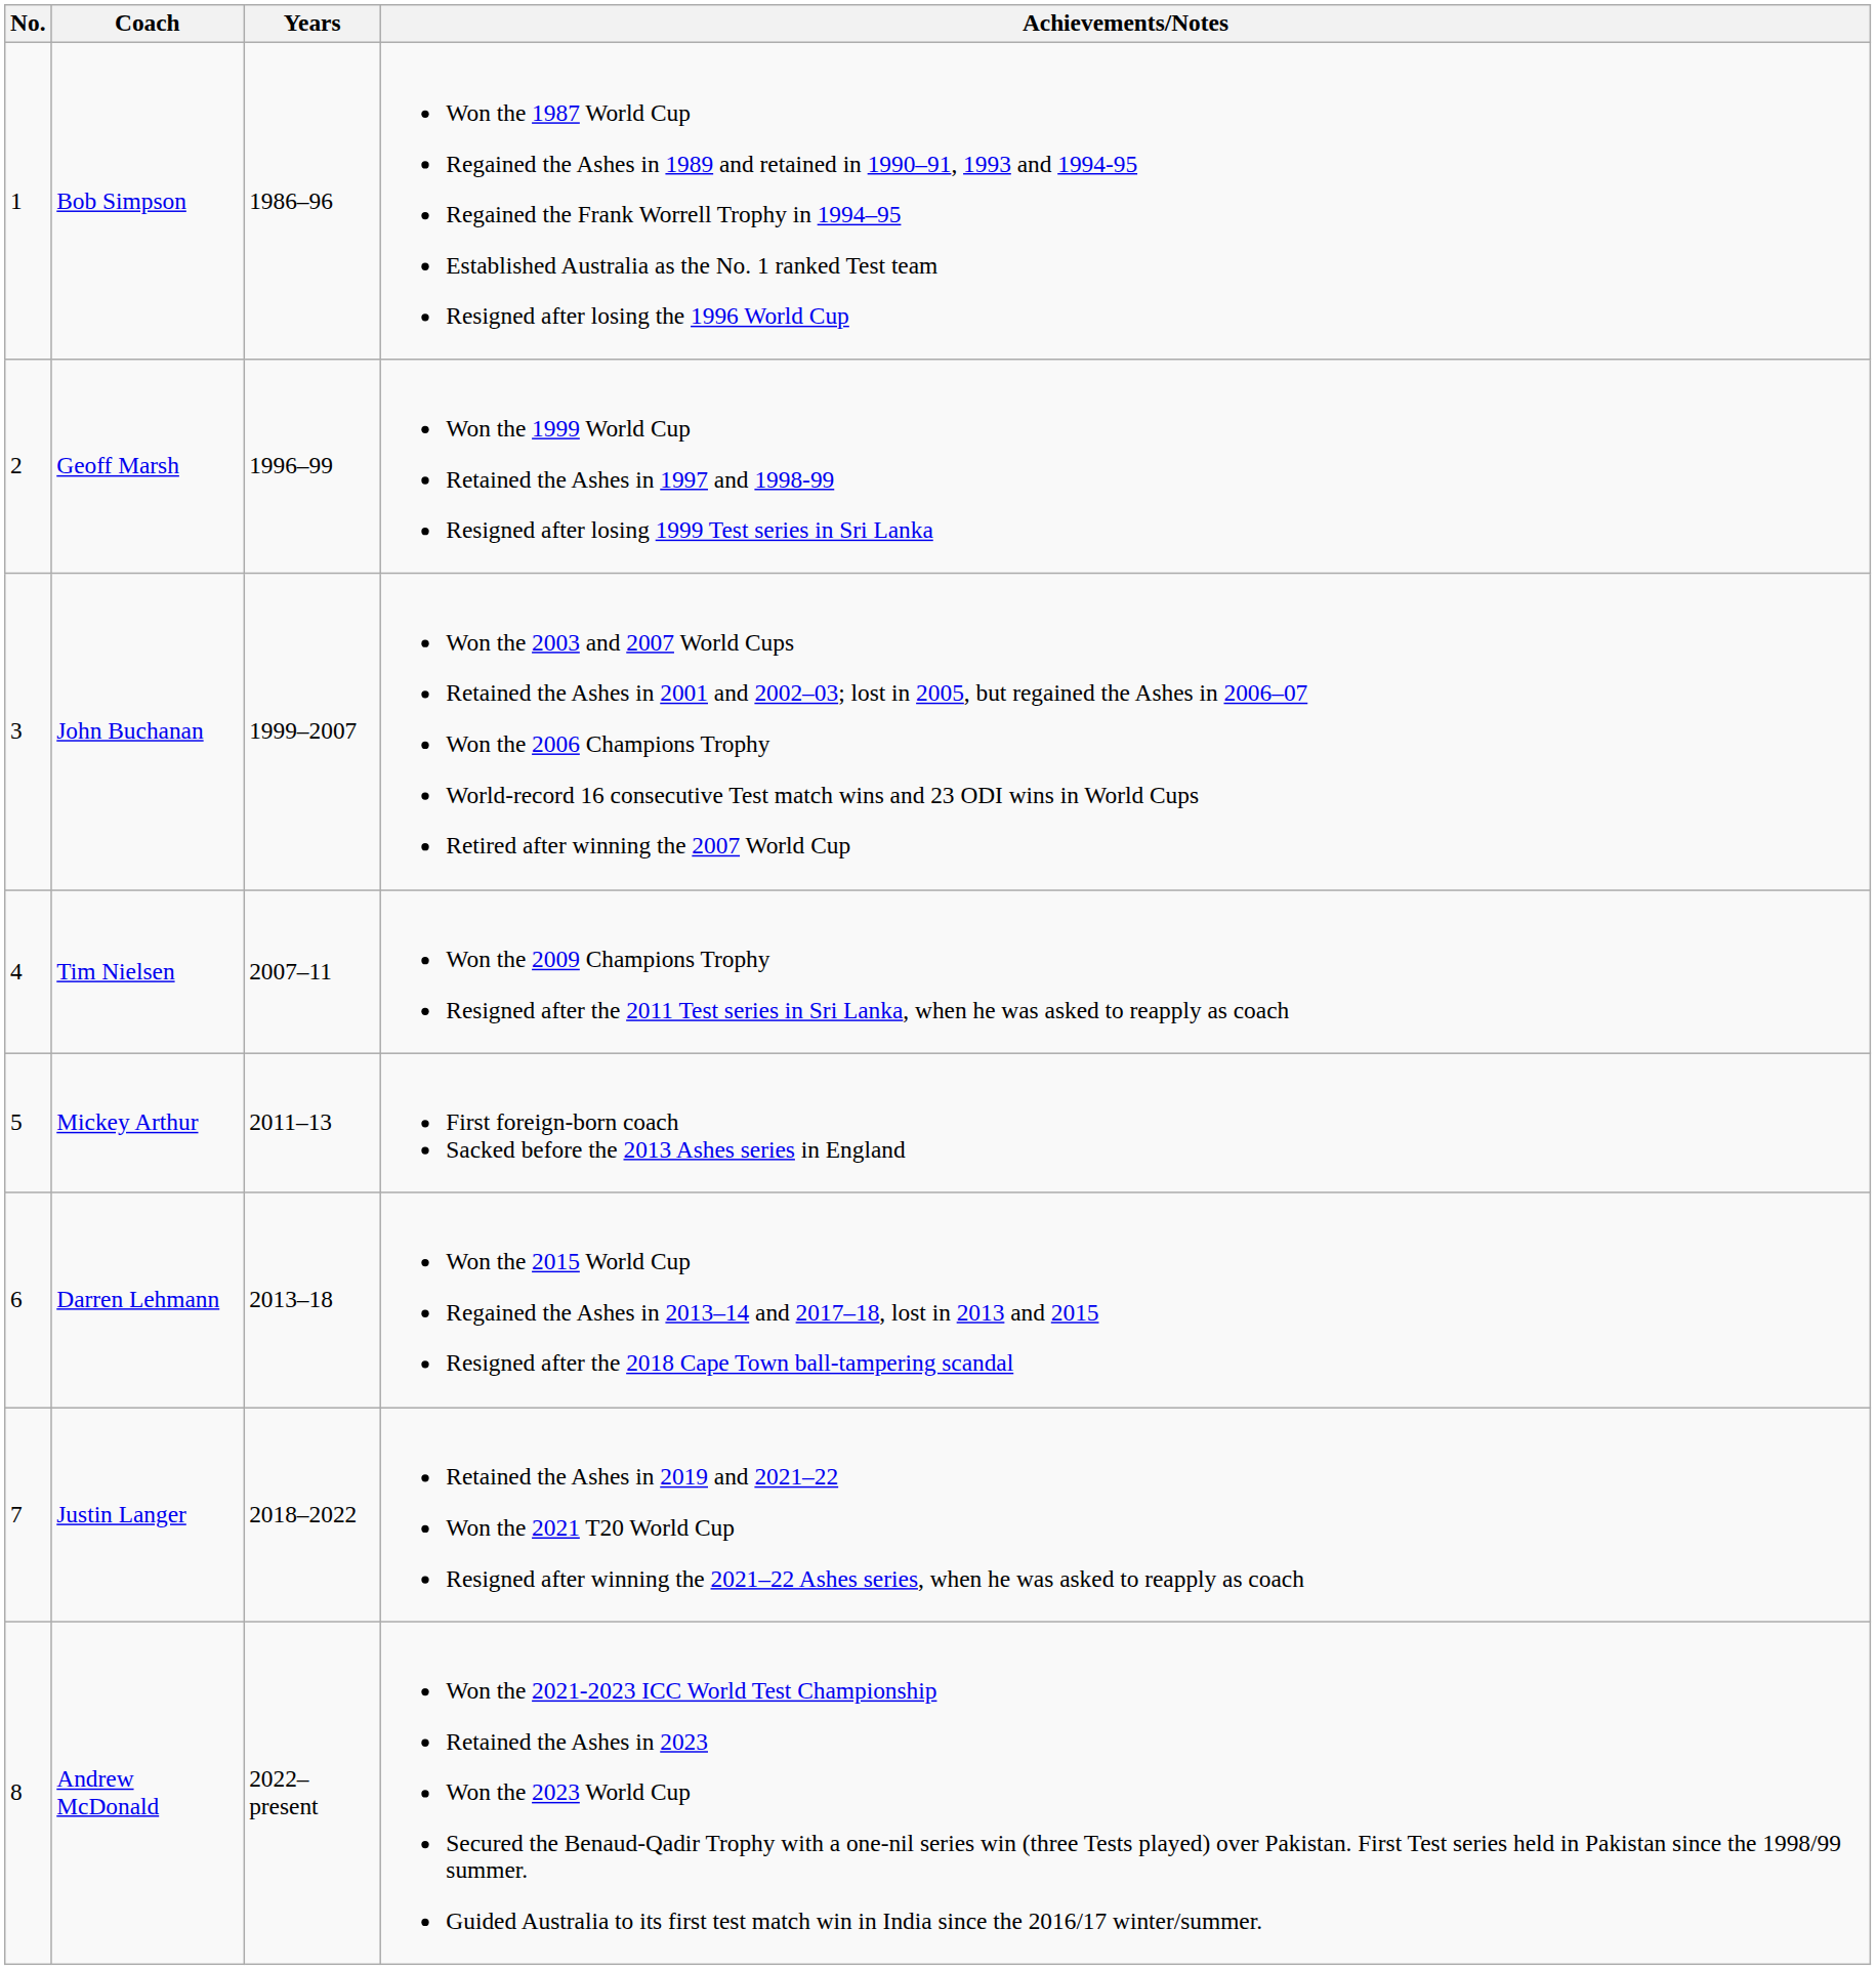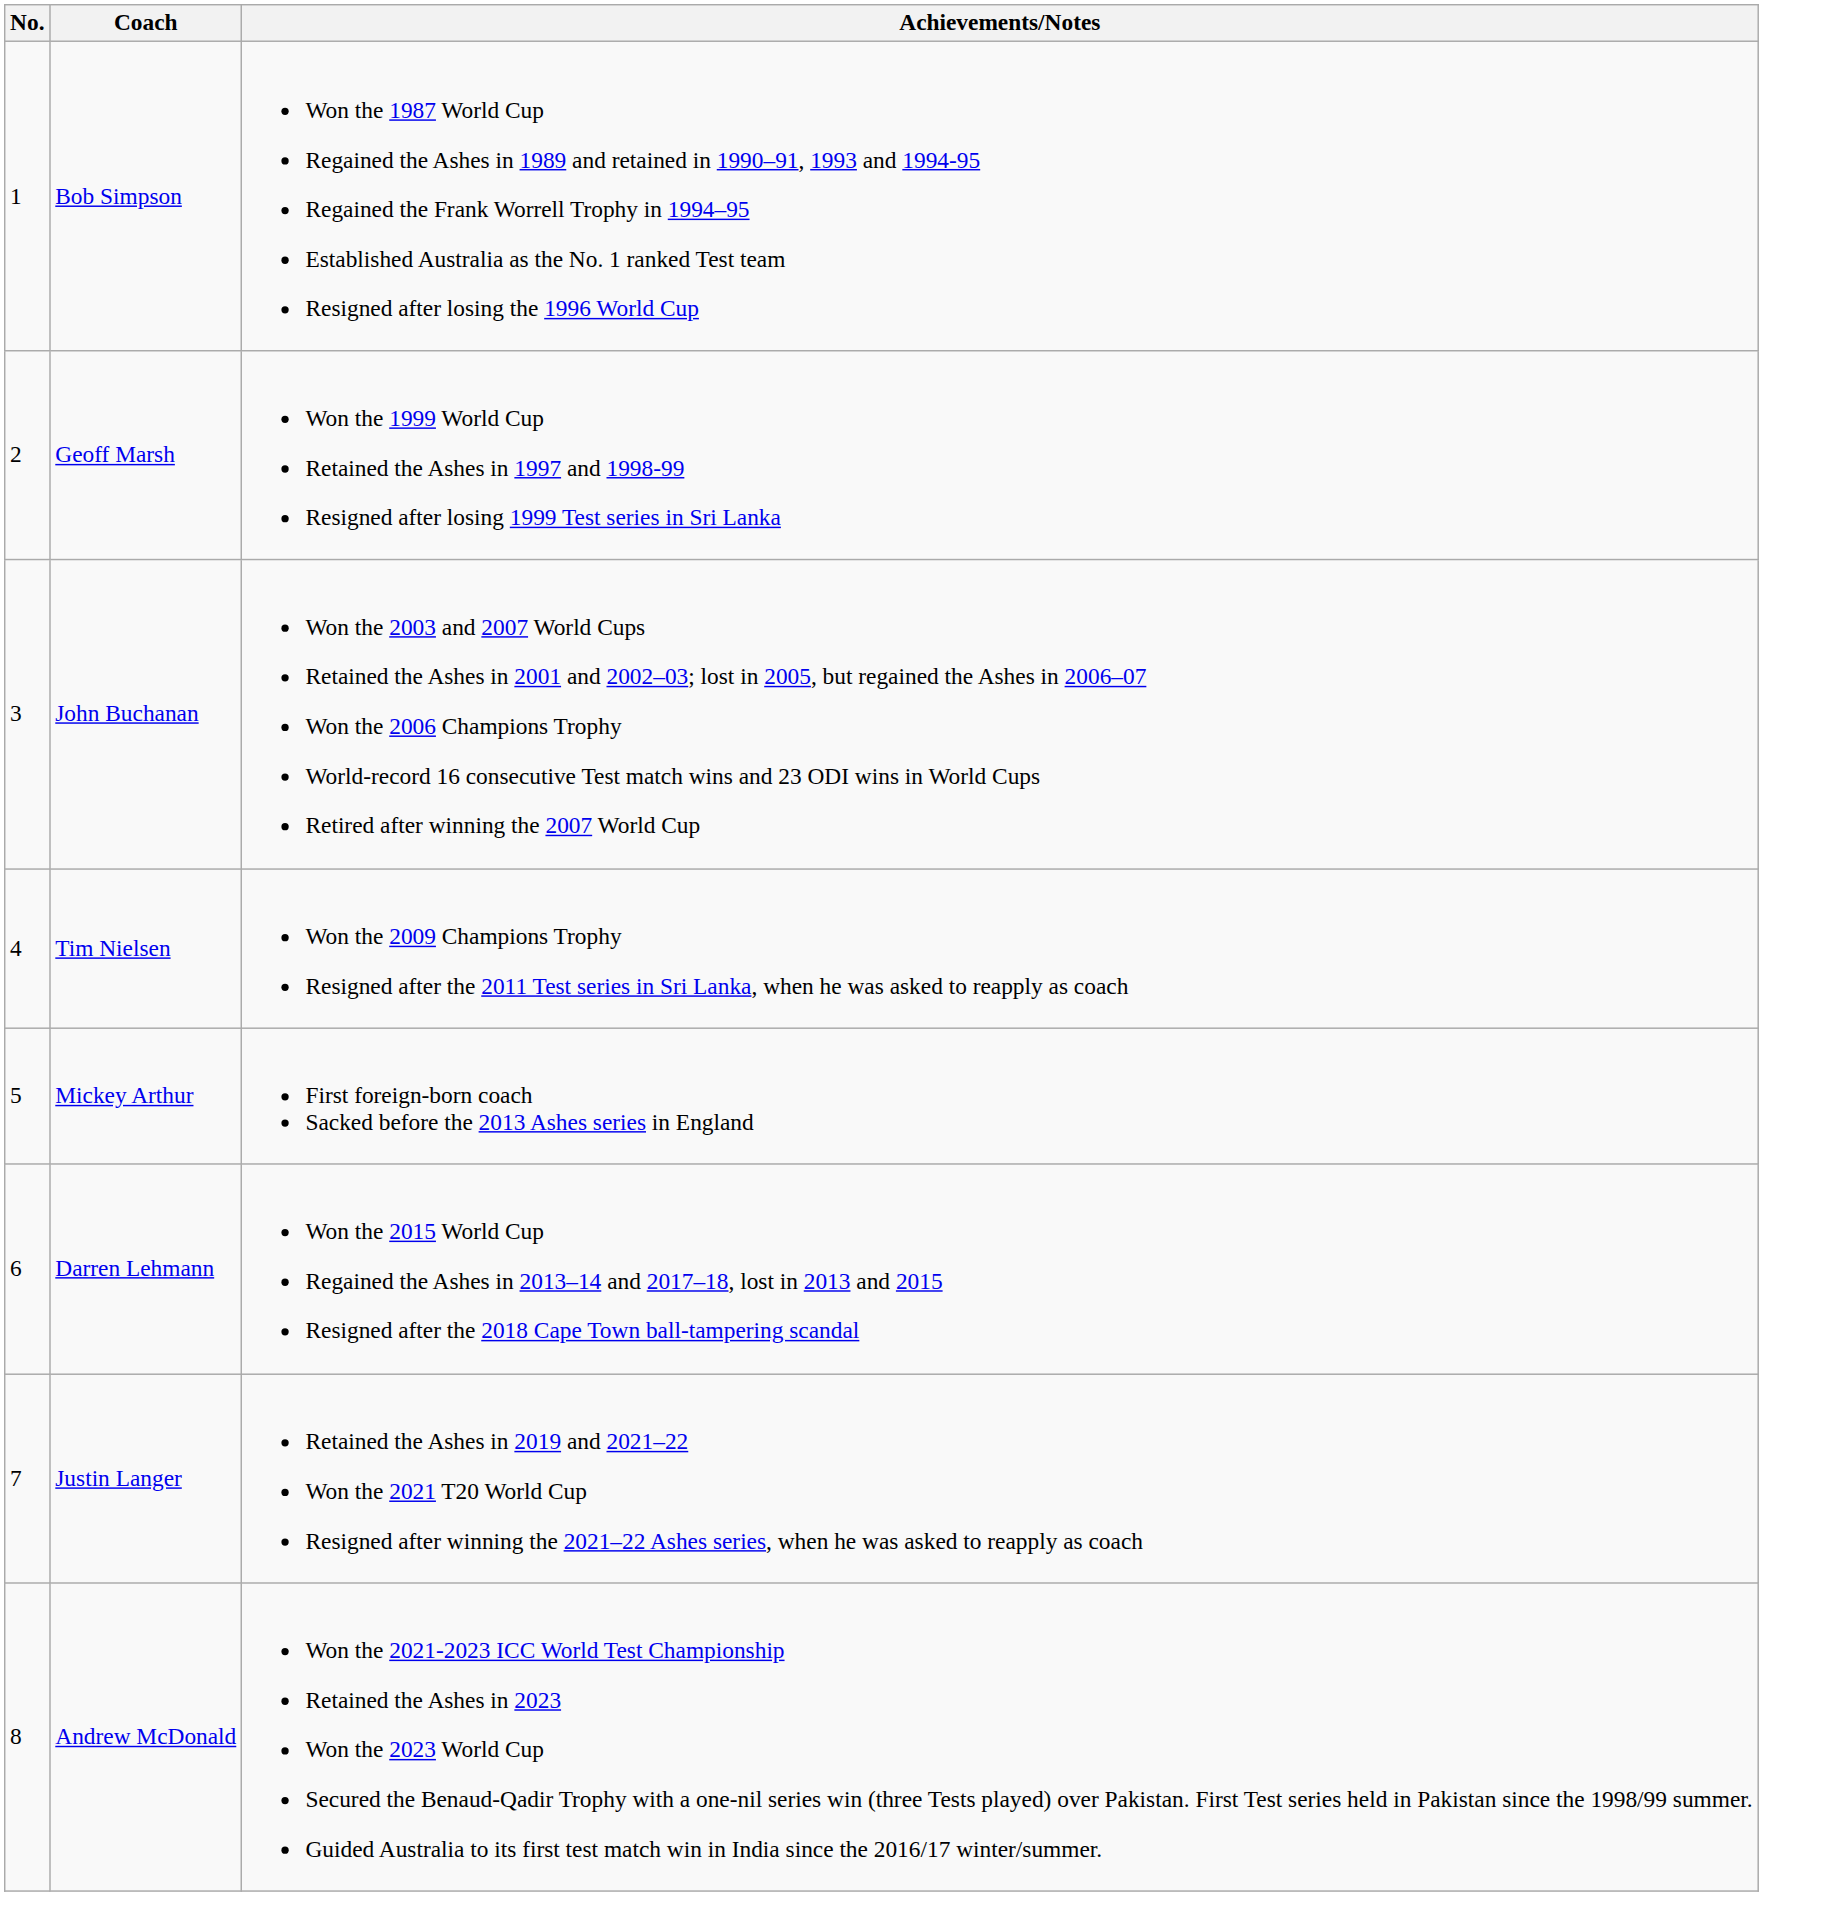- column: Years | 1986–96 | 1996–99 | 1999–2007 | 2007–11 | 2011–13 | 2013–18 | 2018–2022 | 2022–present
